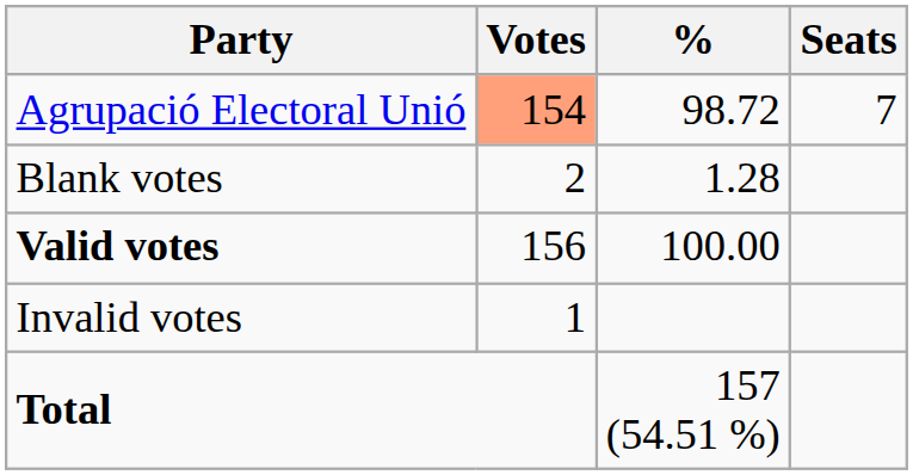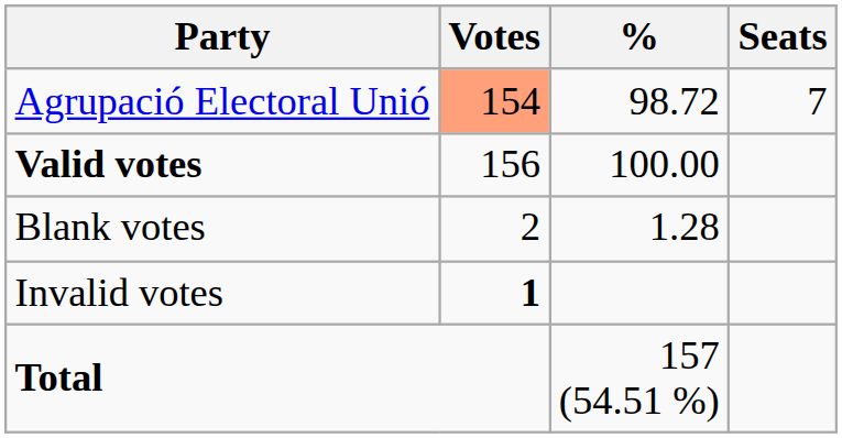rows swapped: Blank votes <-> Valid votes
Invalid votes | Votes: normal -> bold
